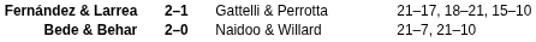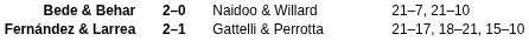rows swapped: Fernández & Larrea <-> Bede & Behar
